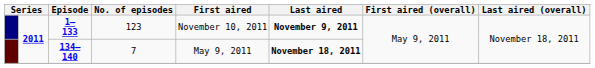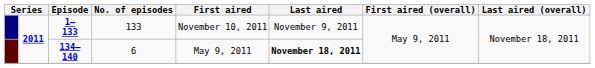1– 133 | No. of episodes: 123 -> 133
1– 133 | Last aired: bold -> normal
134– 140 | No. of episodes: 7 -> 6
